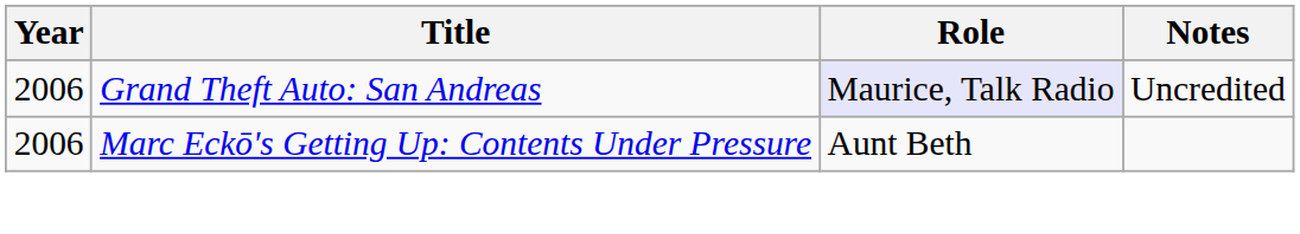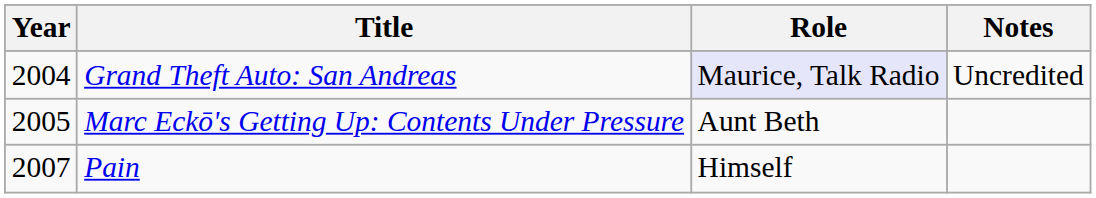Grand Theft Auto: San Andreas | Year: 2006 -> 2004
Marc Eckō's Getting Up: Contents Under Pressure | Year: 2006 -> 2005
+ row: 2007 | Pain | Himself
